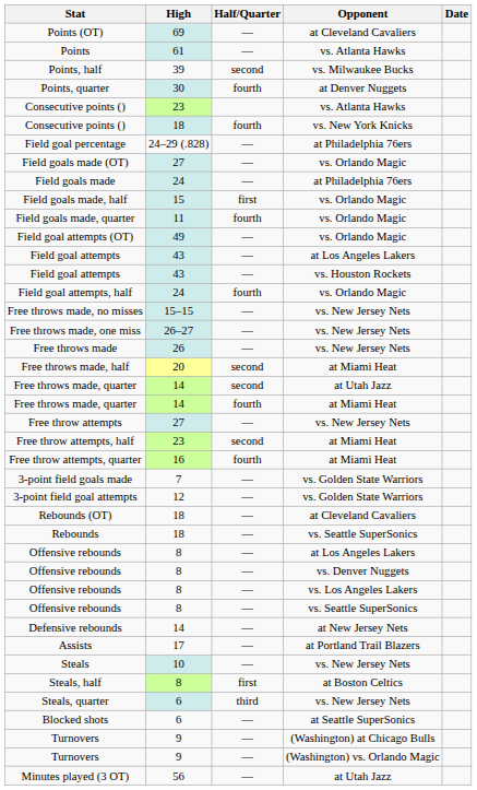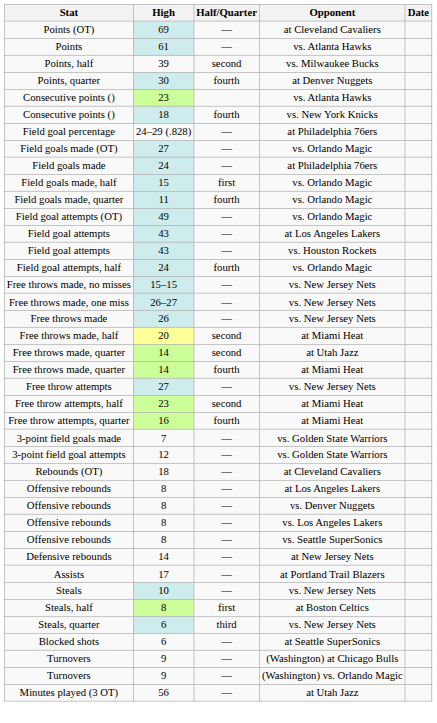- row: Rebounds | 18 | — | vs. Seattle SuperSonics
